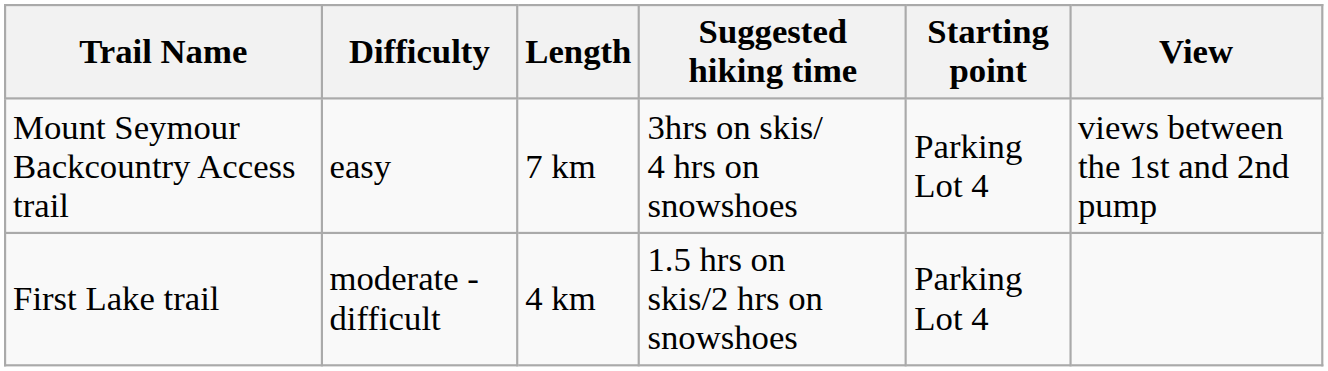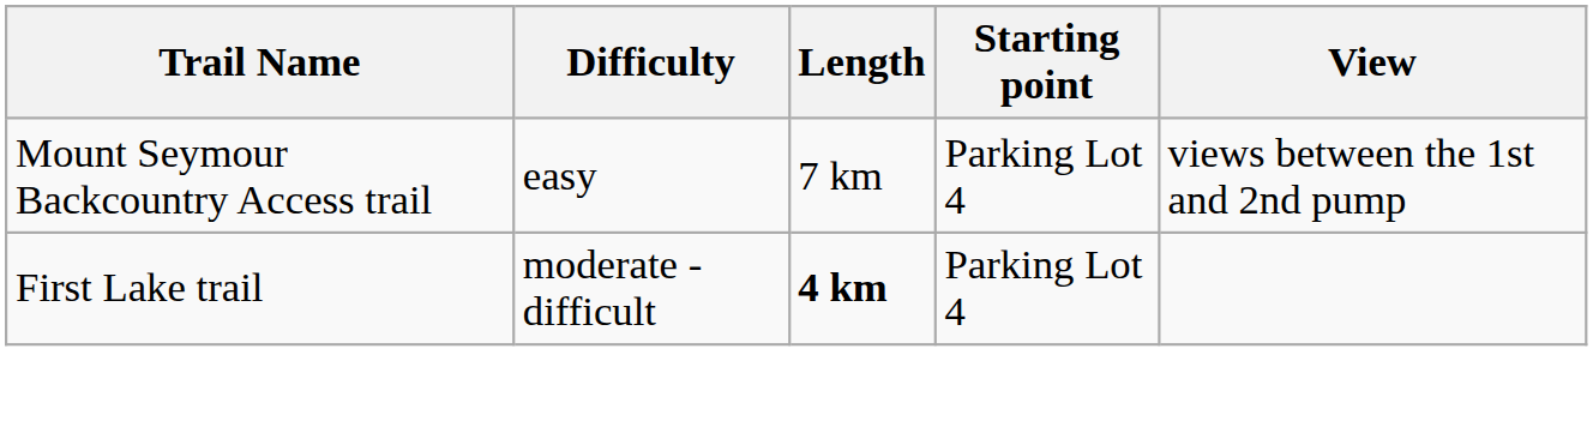- column: Suggested hiking time | 3hrs on skis/ 4 hrs on snowshoes | 1.5 hrs on skis/2 hrs on snowshoes
First Lake trail | Length: normal -> bold
